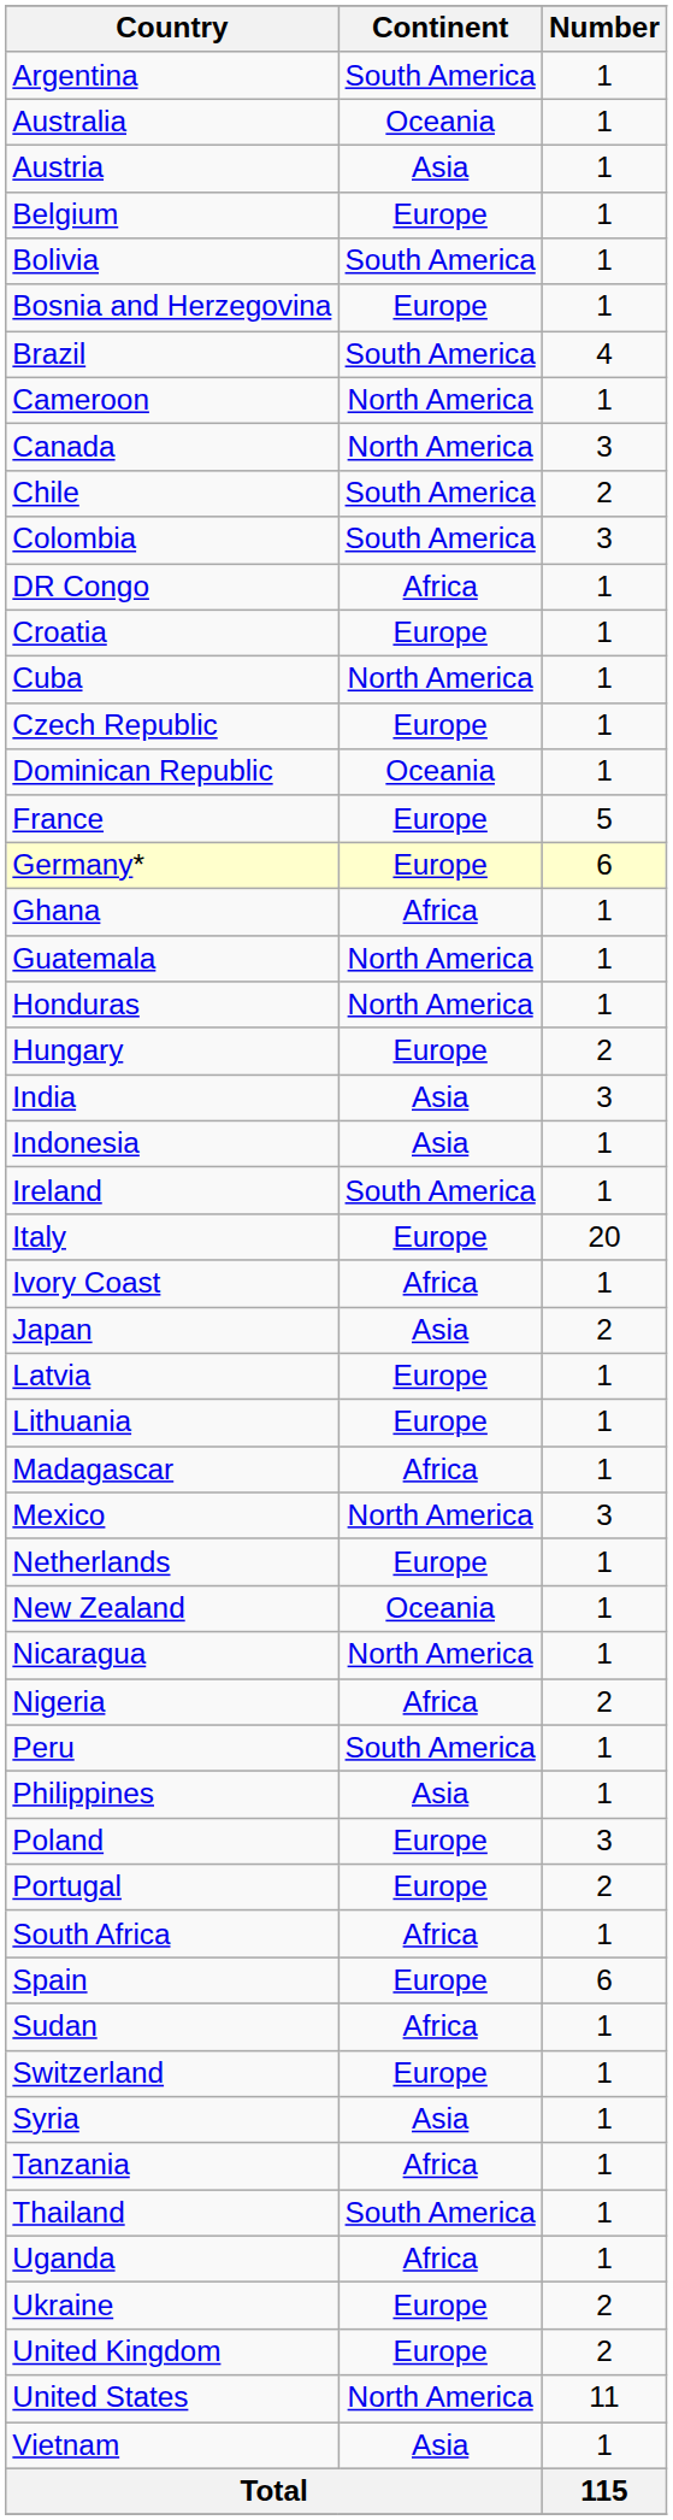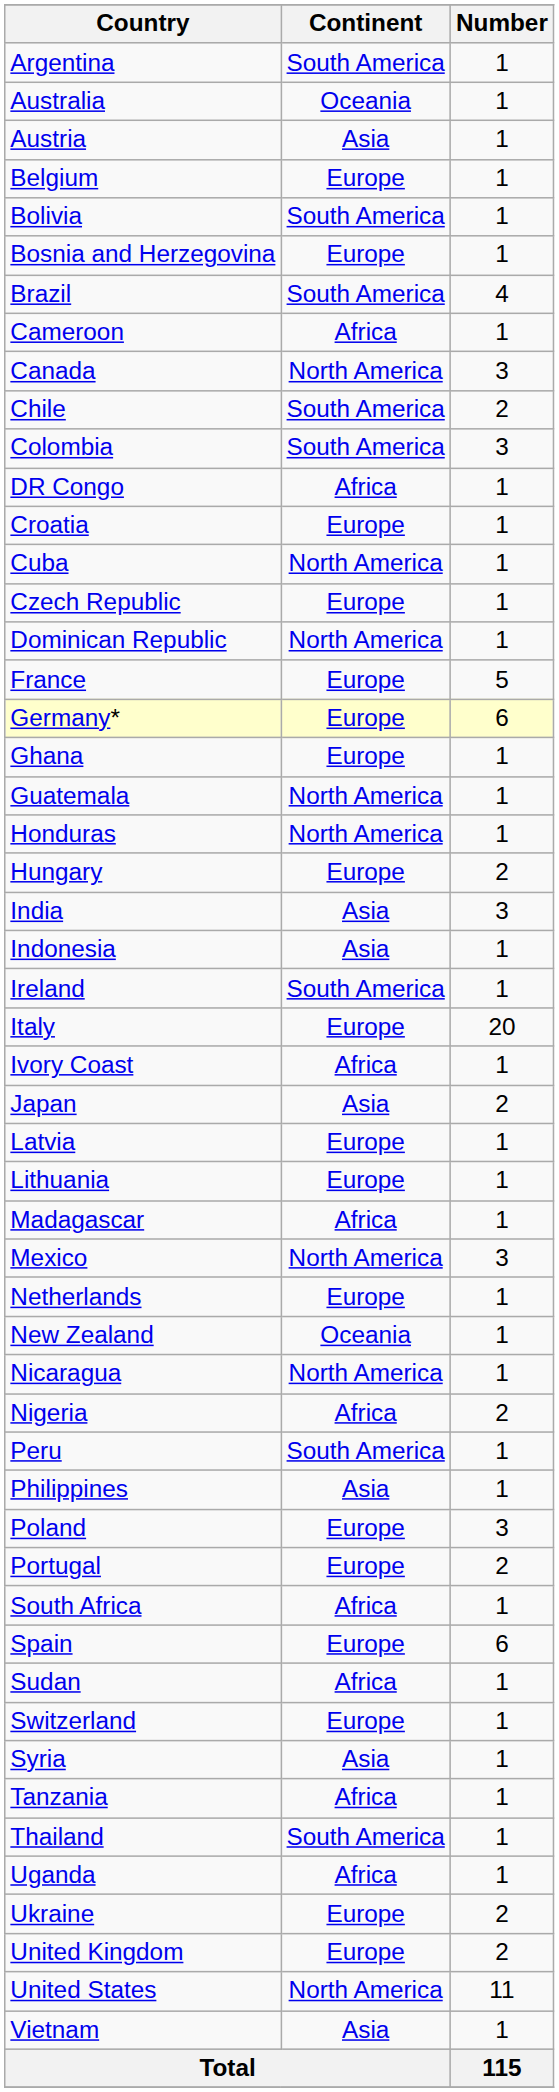Cameroon | Continent: North America -> Africa
Dominican Republic | Continent: Oceania -> North America
Ghana | Continent: Africa -> Europe
